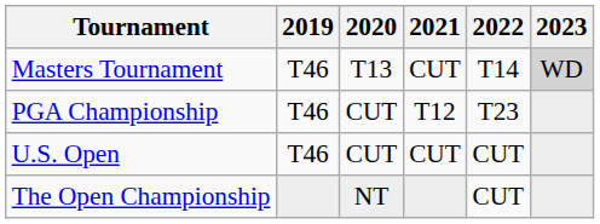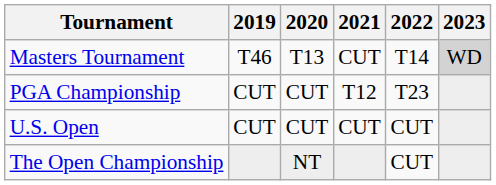PGA Championship | 2019: T46 -> CUT
U.S. Open | 2019: T46 -> CUT
